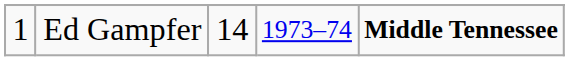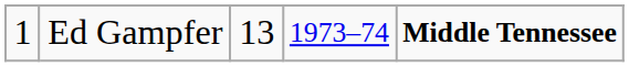Ed Gampfer | column 3: 14 -> 13
